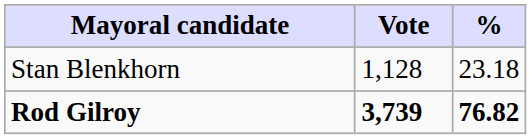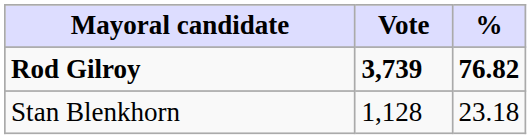rows swapped: Rod Gilroy <-> Stan Blenkhorn
